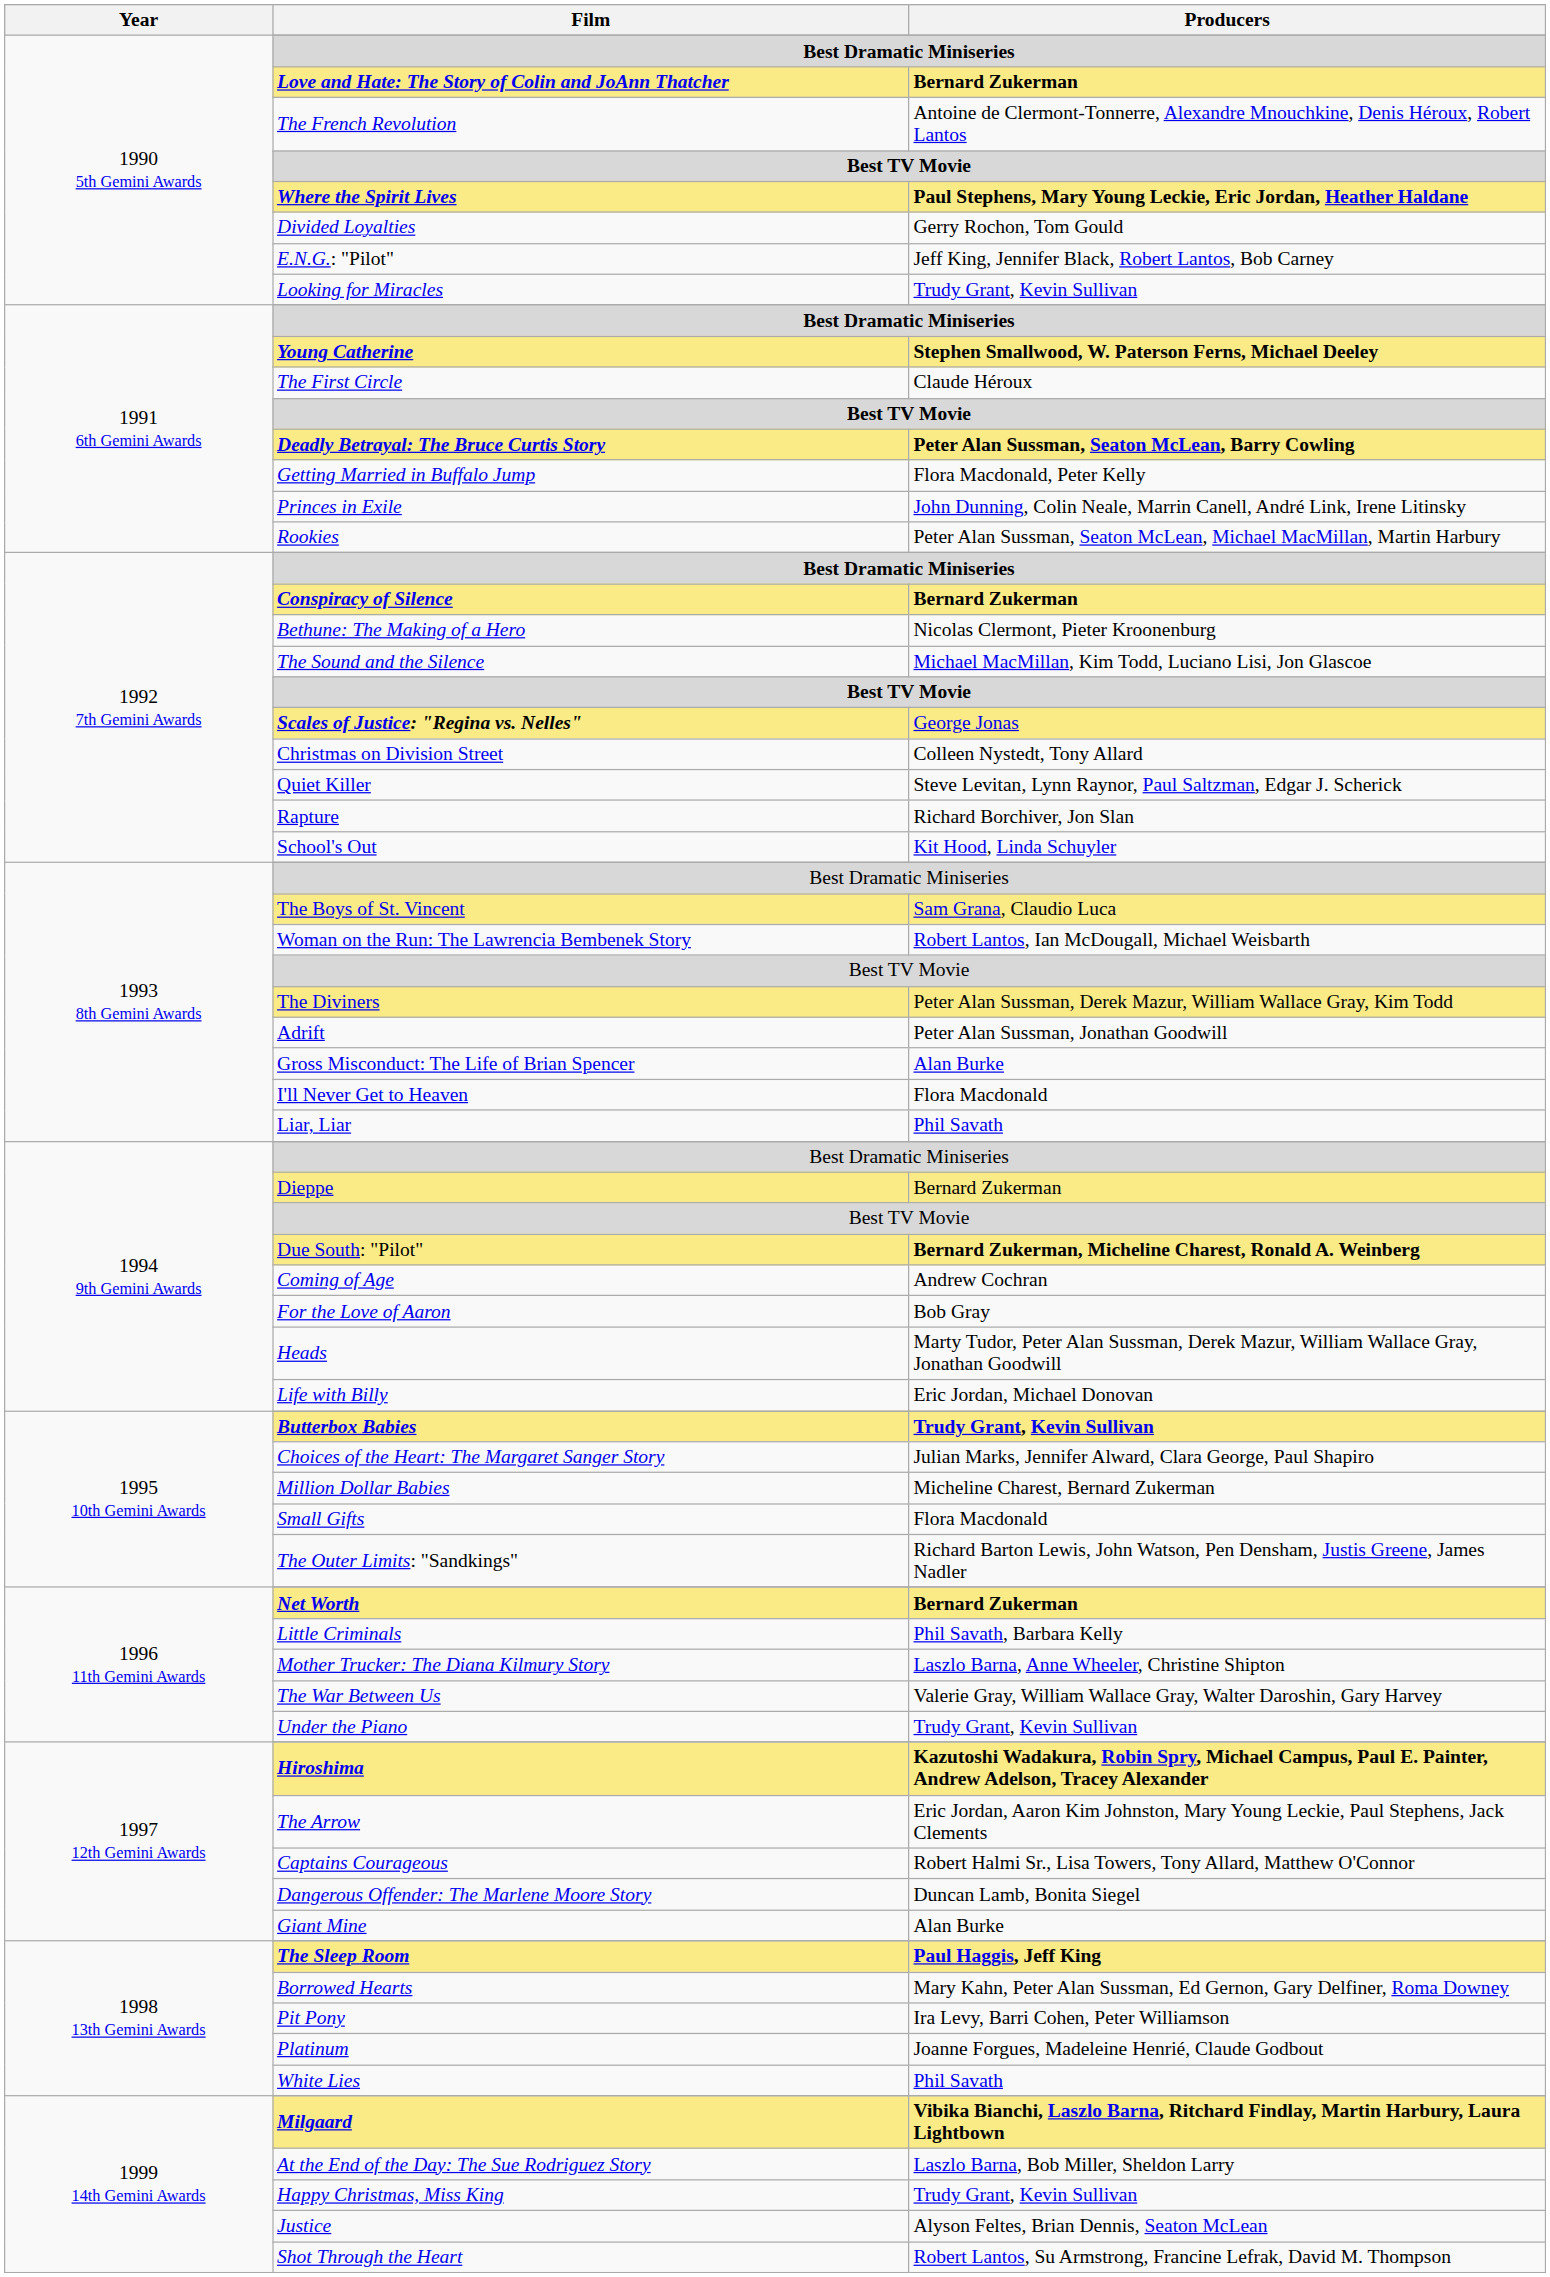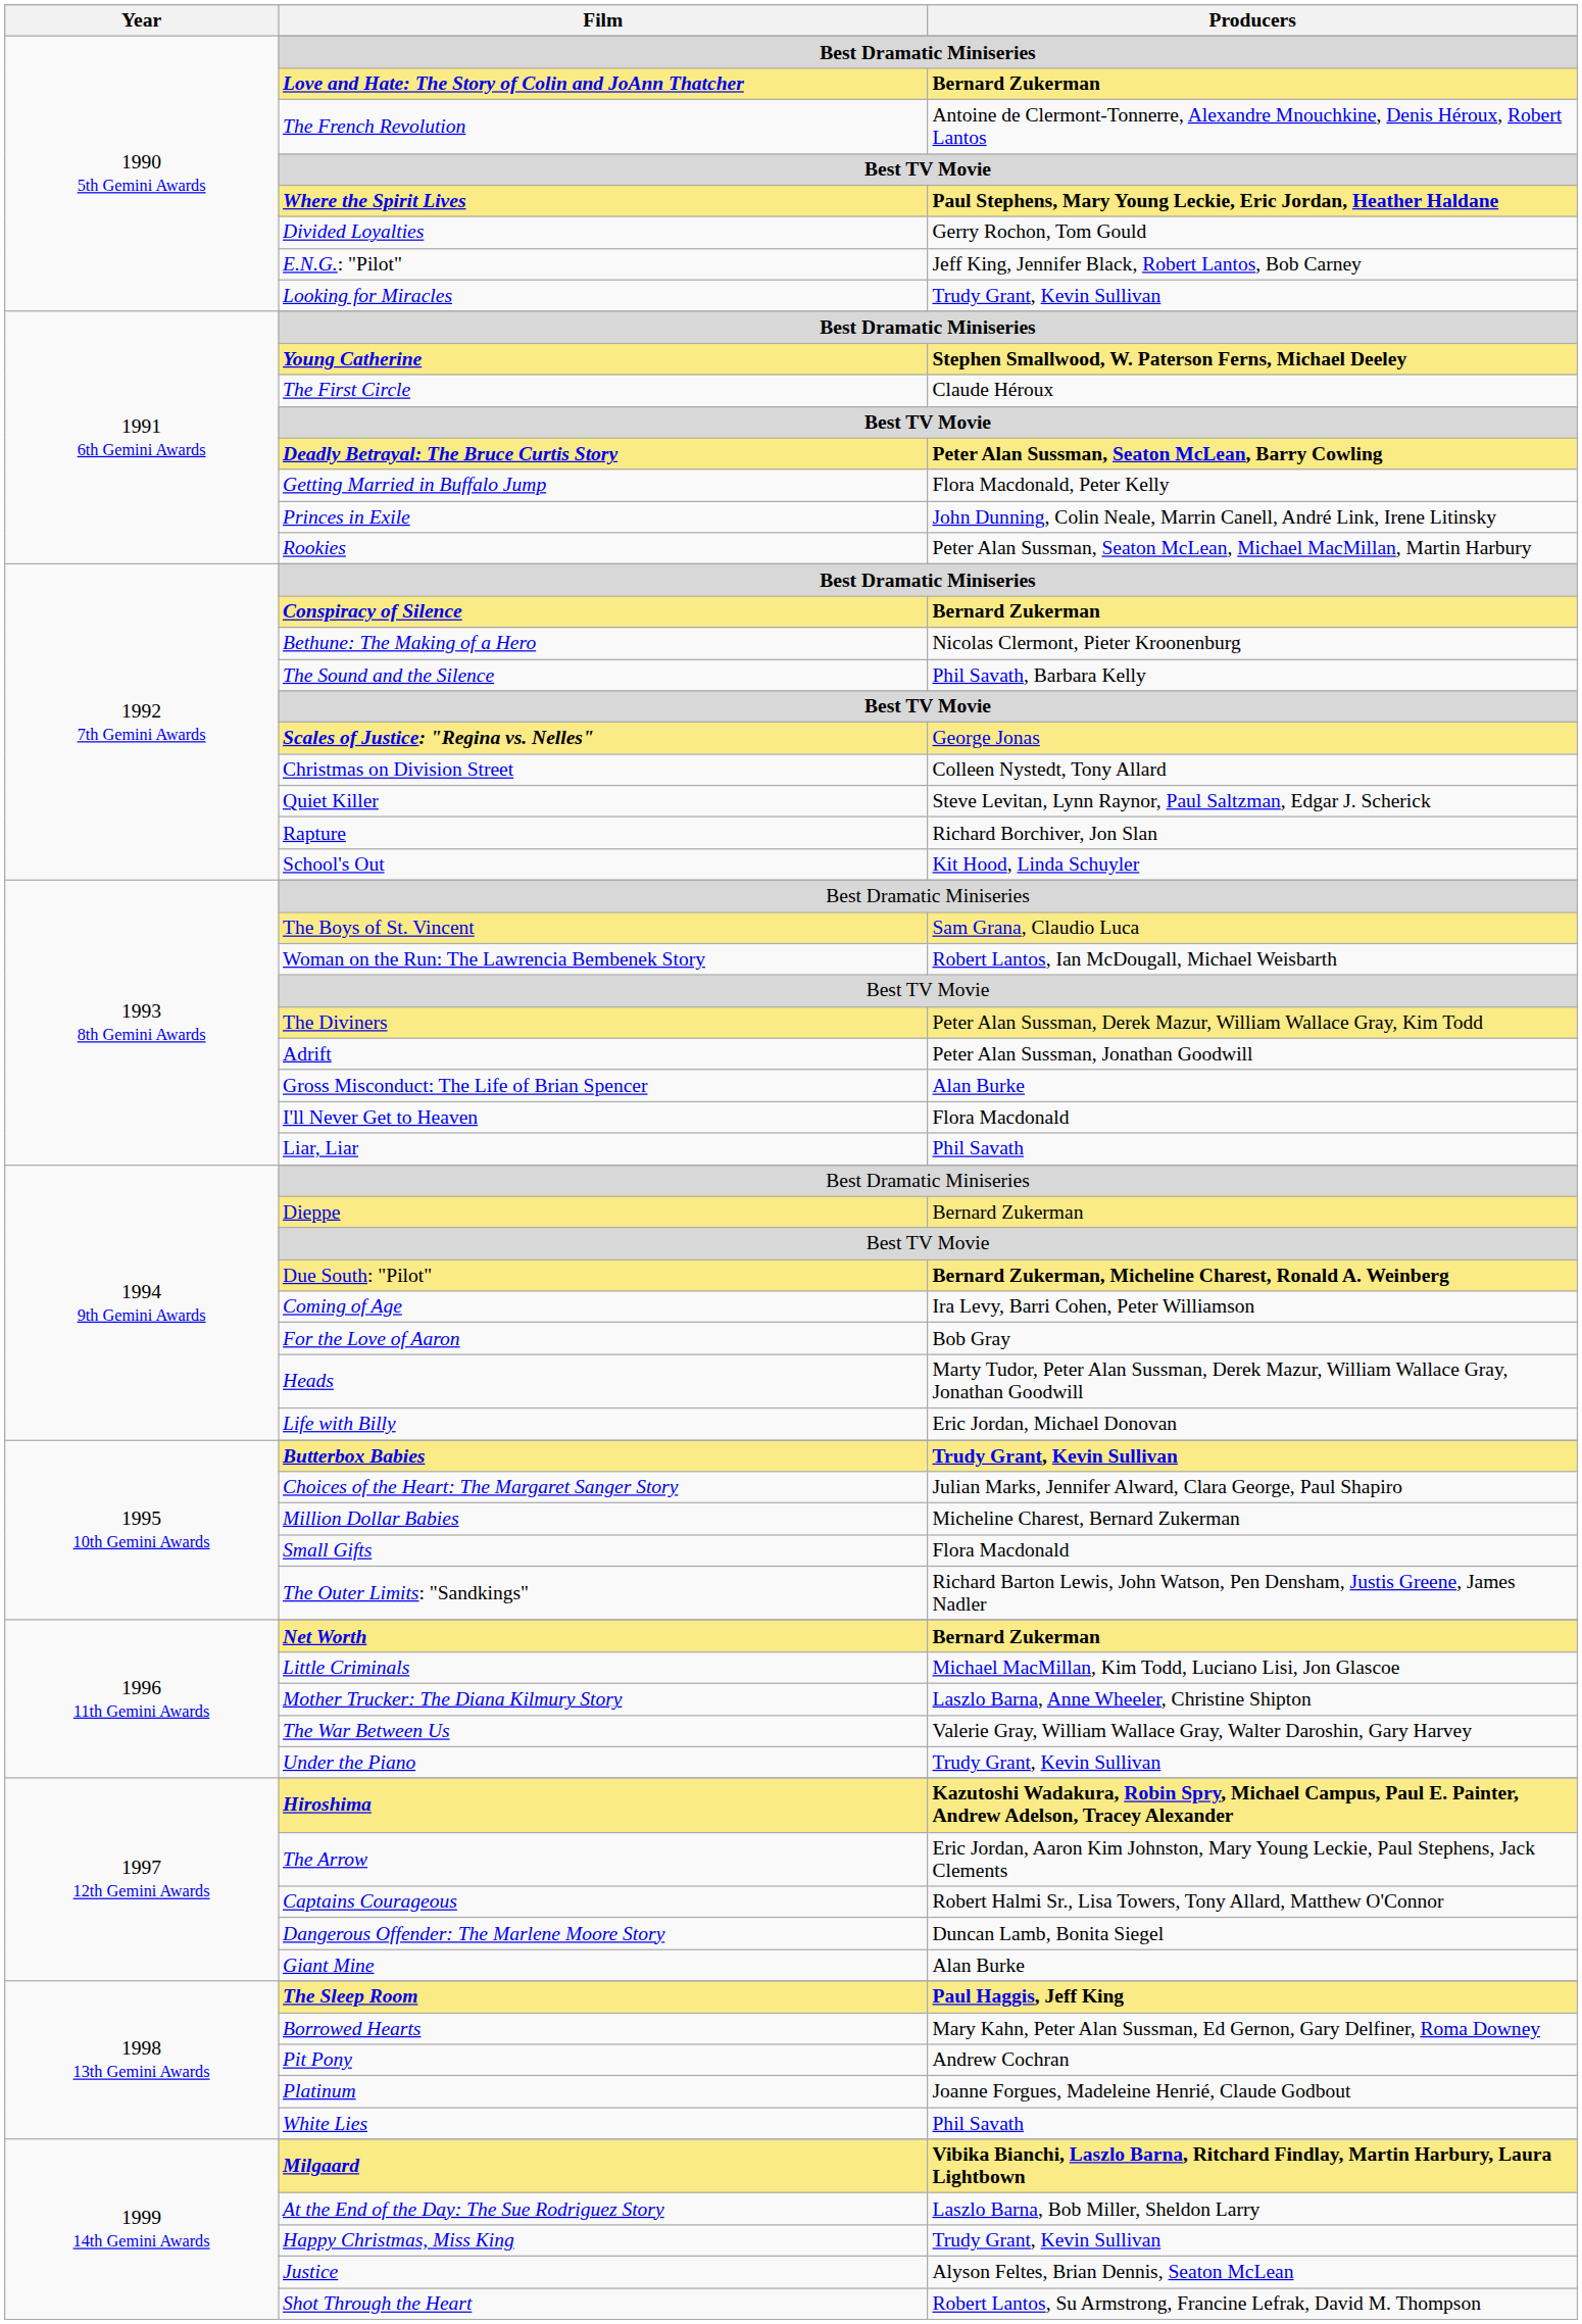The Sound and the Silence | Producers: Michael MacMillan, Kim Todd, Luciano Lisi, Jon Glascoe -> Phil Savath, Barbara Kelly
Coming of Age | Producers: Andrew Cochran -> Ira Levy, Barri Cohen, Peter Williamson
Little Criminals | Producers: Phil Savath, Barbara Kelly -> Michael MacMillan, Kim Todd, Luciano Lisi, Jon Glascoe
Pit Pony | Producers: Ira Levy, Barri Cohen, Peter Williamson -> Andrew Cochran
